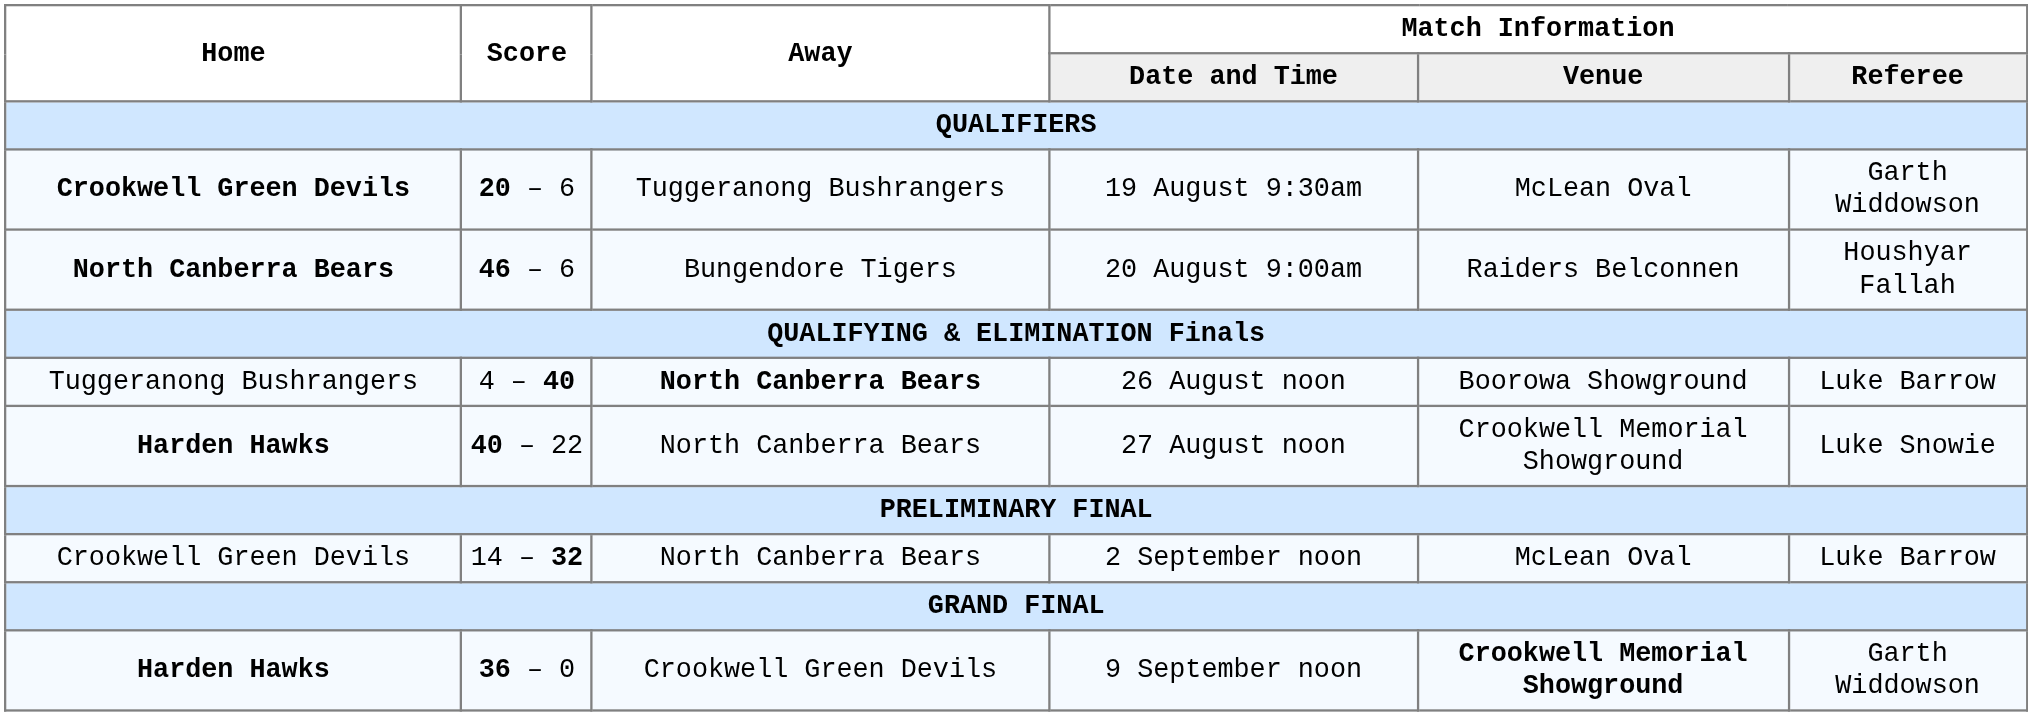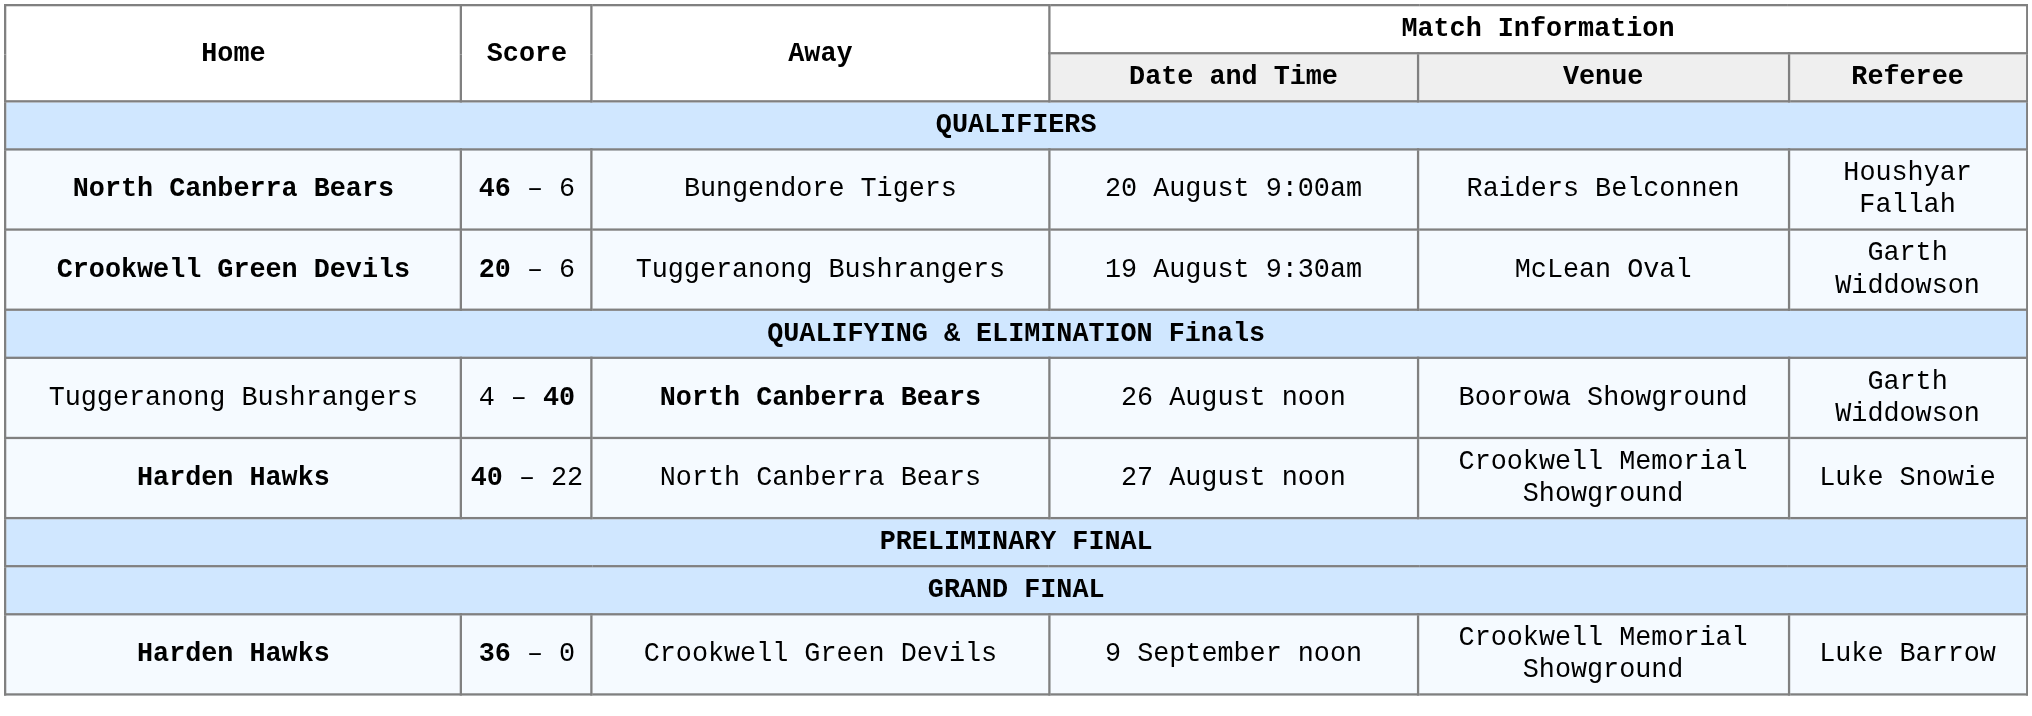rows swapped: 19 August 9:30am <-> 20 August 9:00am
26 August noon | Match Information / Referee: Luke Barrow -> Garth Widdowson
- row: Crookwell Green Devils | 14 – 32 | North Canberra Bears | 2 September noon | McLean Oval | Luke Barrow
9 September noon | Match Information / Venue: bold -> normal
9 September noon | Match Information / Referee: Garth Widdowson -> Luke Barrow
